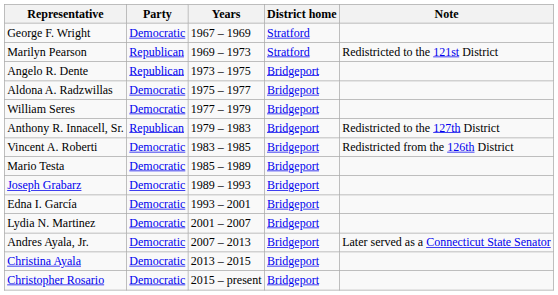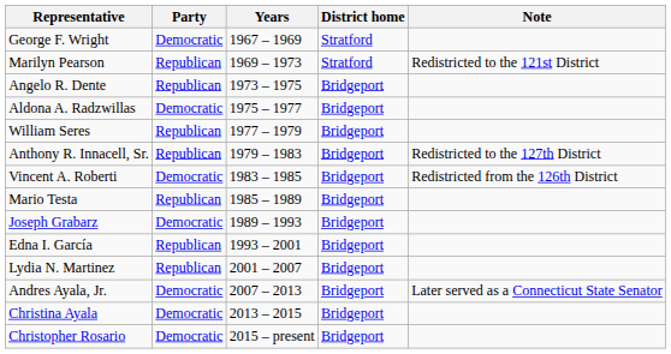William Seres | Party: Democratic -> Republican
Mario Testa | Party: Democratic -> Republican
Edna I. García | Party: Democratic -> Republican
Lydia N. Martinez | Party: Democratic -> Republican
